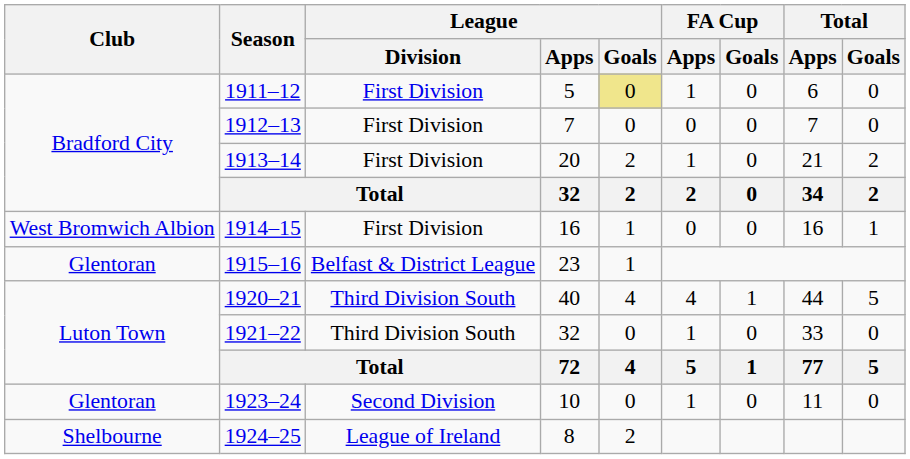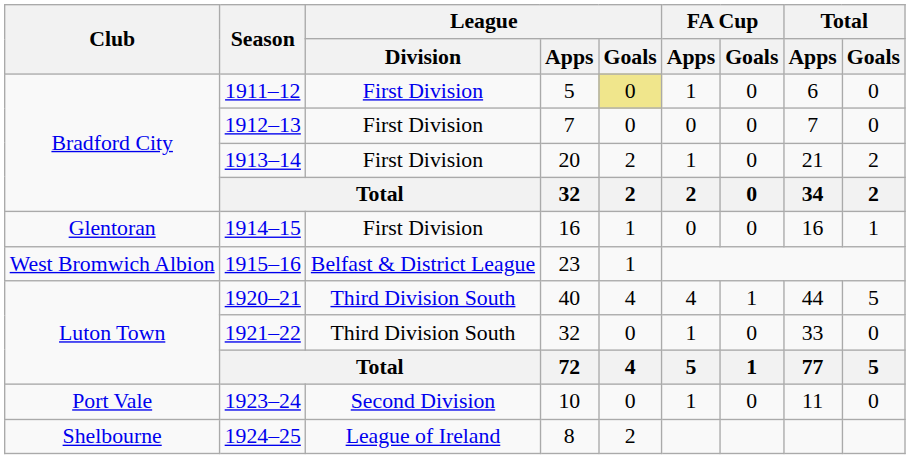1914–15 | Club: West Bromwich Albion -> Glentoran
1915–16 | Club: Glentoran -> West Bromwich Albion
1923–24 | Club: Glentoran -> Port Vale
